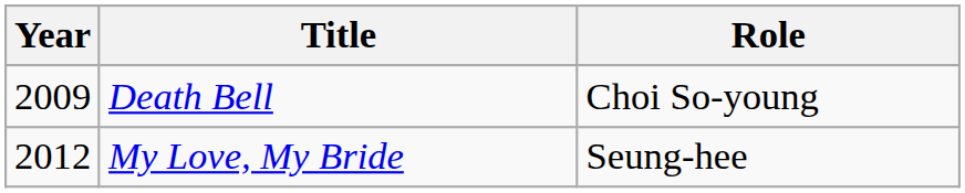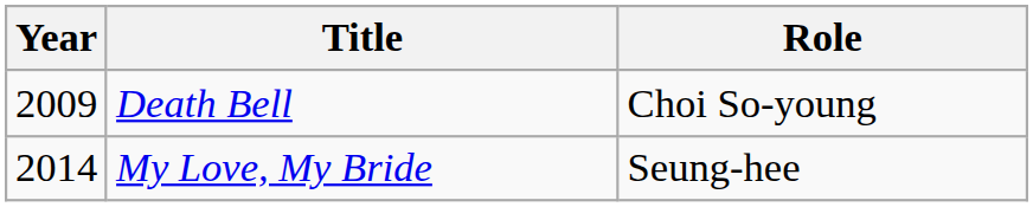My Love, My Bride | Year: 2012 -> 2014
